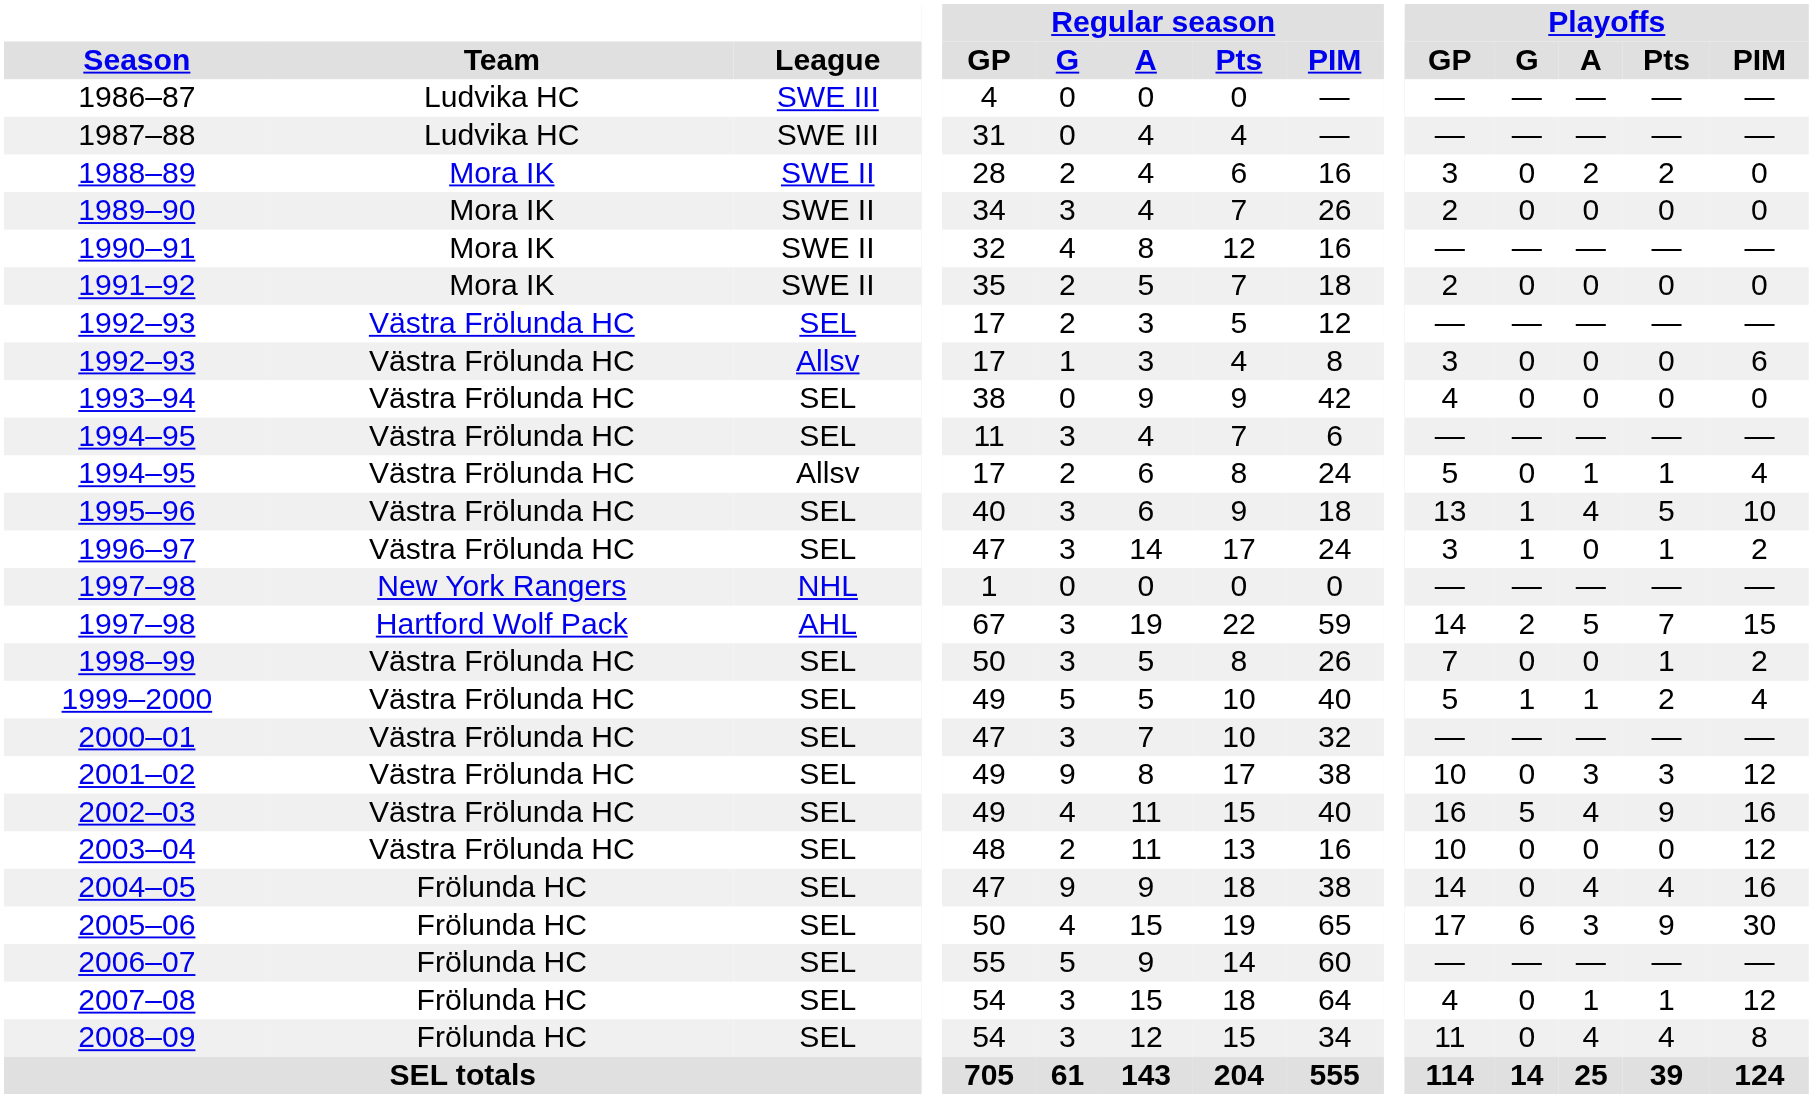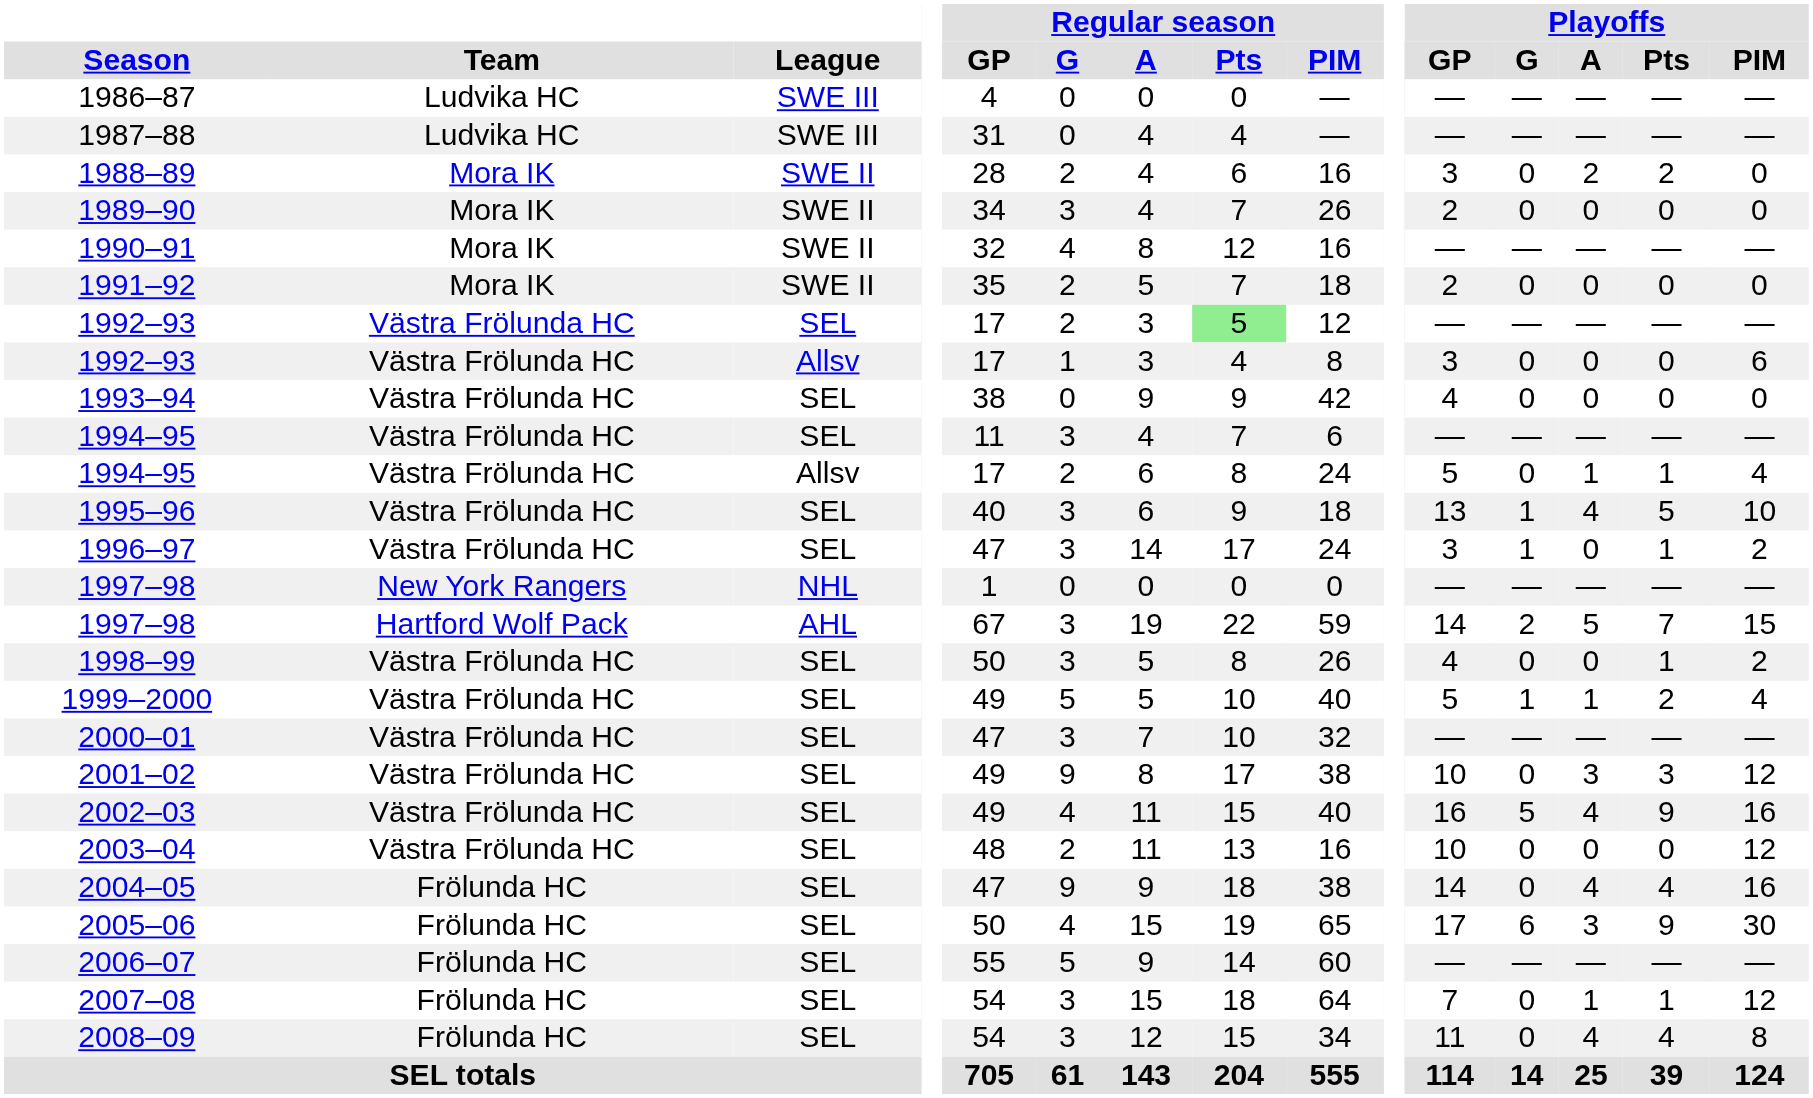1992–93 / SEL | Regular season / Pts: no background -> lightgreen background
1998–99 | Playoffs / GP: 7 -> 4
2007–08 | Playoffs / GP: 4 -> 7
